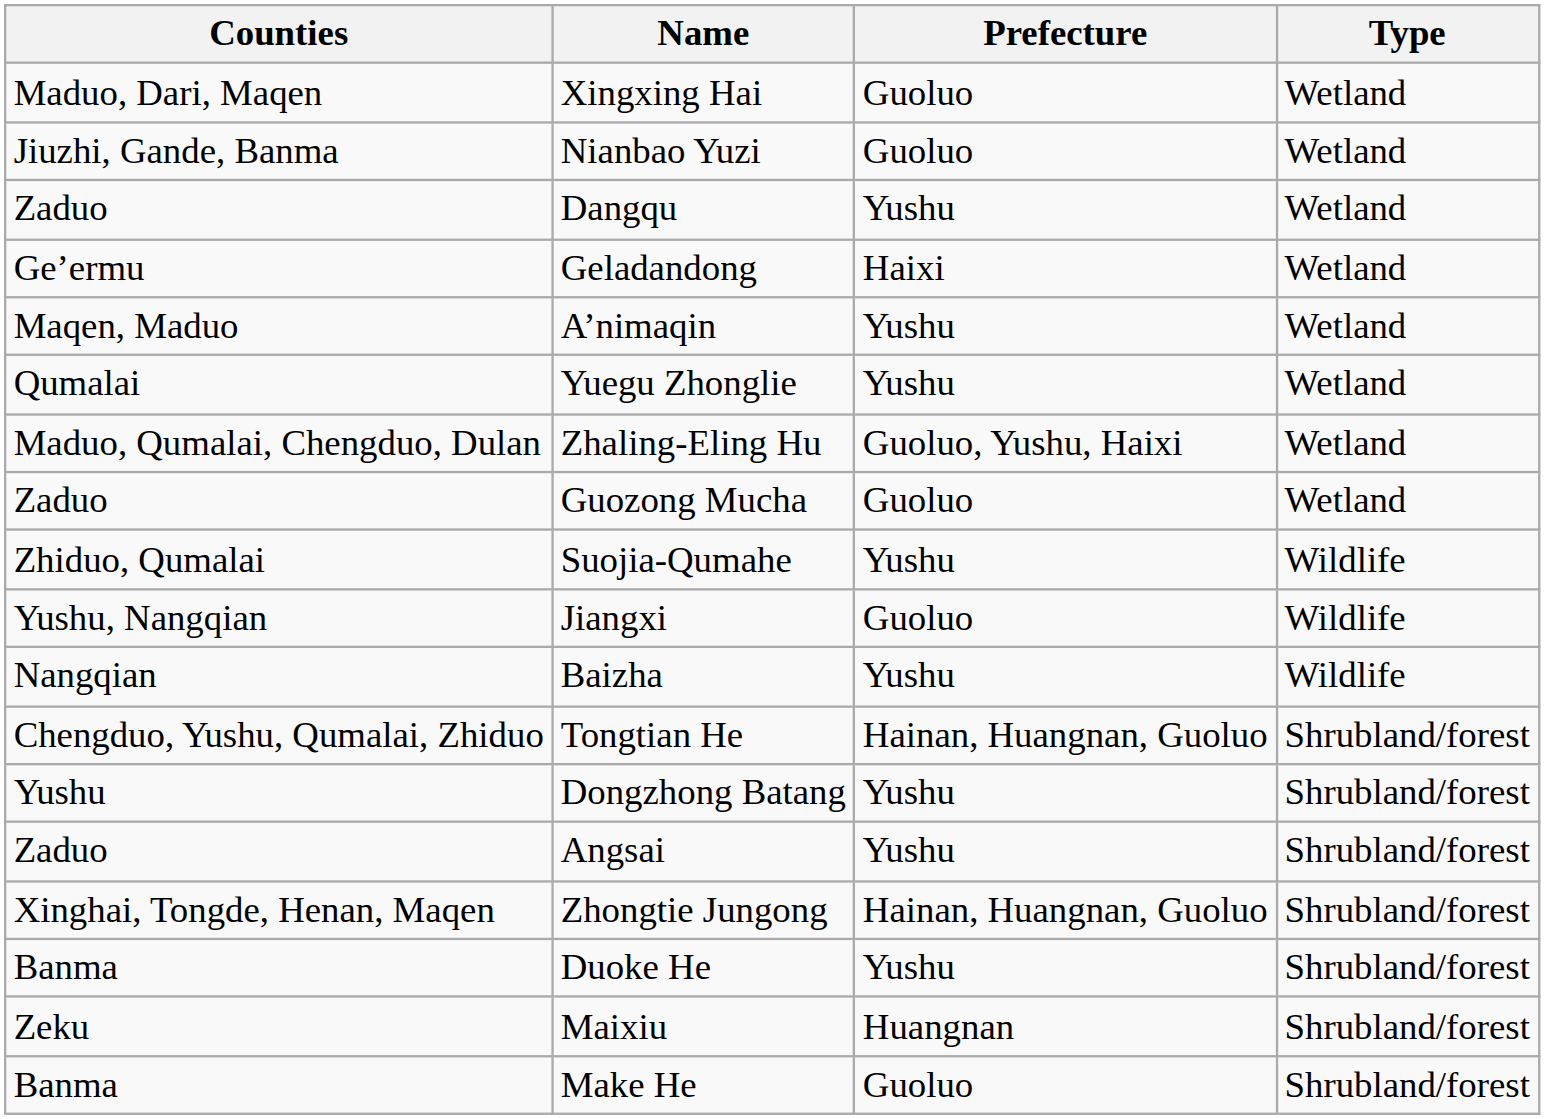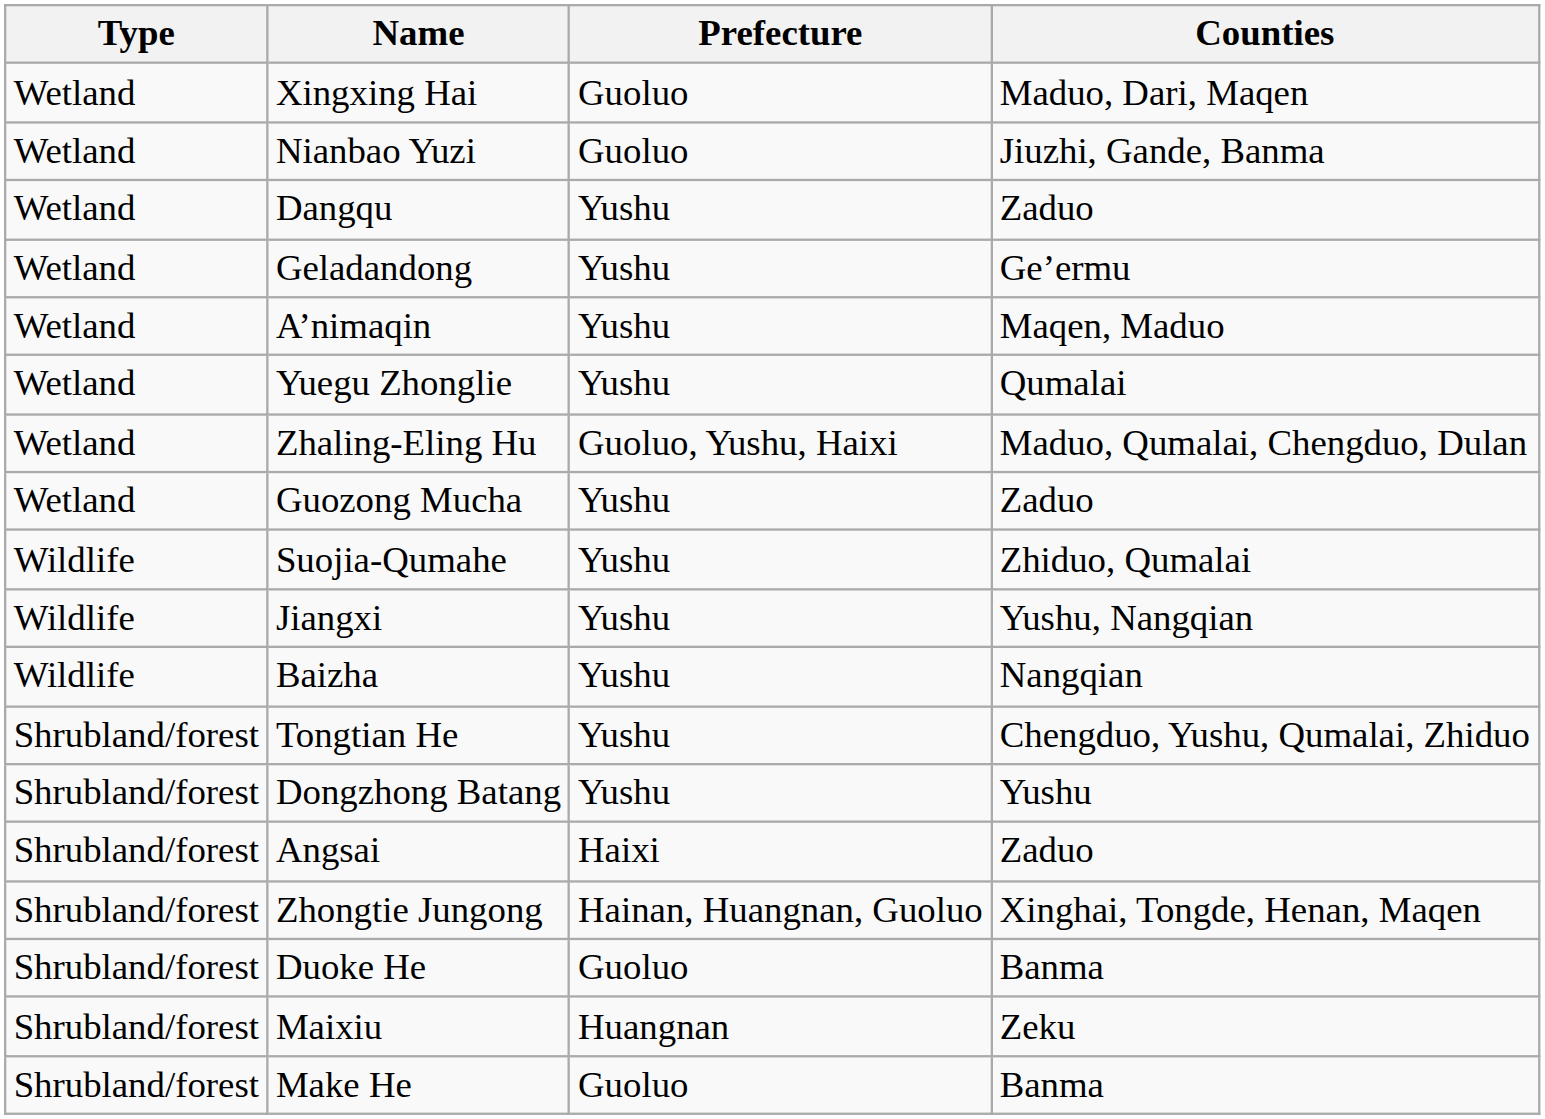columns swapped: Type <-> Counties
Geladandong | Prefecture: Haixi -> Yushu
Guozong Mucha | Prefecture: Guoluo -> Yushu
Jiangxi | Prefecture: Guoluo -> Yushu
Tongtian He | Prefecture: Hainan, Huangnan, Guoluo -> Yushu
Angsai | Prefecture: Yushu -> Haixi
Duoke He | Prefecture: Yushu -> Guoluo
